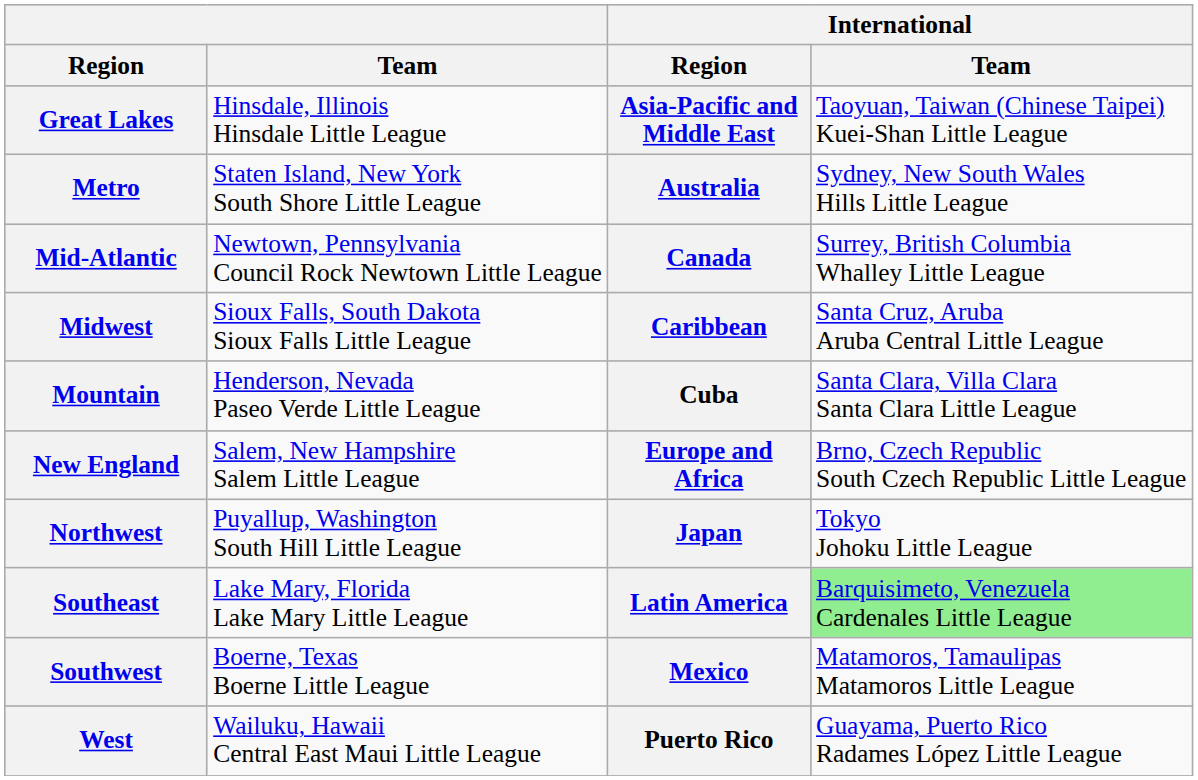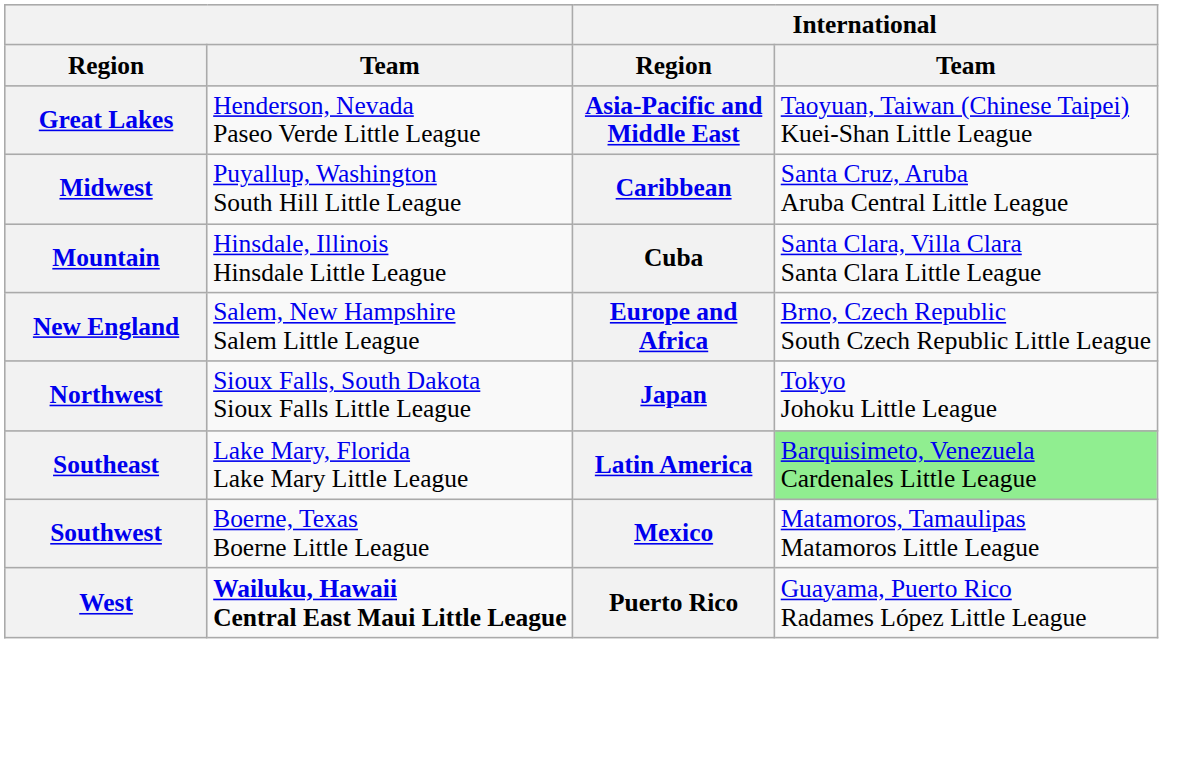Great Lakes | Team: Hinsdale, Illinois Hinsdale Little League -> Henderson, Nevada Paseo Verde Little League
- row: Metro | Staten Island, New York South Shore Little League | Australia | Sydney, New South Wales Hills Little League
- row: Mid-Atlantic | Newtown, Pennsylvania Council Rock Newtown Little League | Canada | Surrey, British Columbia Whalley Little League
Midwest | Team: Sioux Falls, South Dakota Sioux Falls Little League -> Puyallup, Washington South Hill Little League
Mountain | Team: Henderson, Nevada Paseo Verde Little League -> Hinsdale, Illinois Hinsdale Little League
Northwest | Team: Puyallup, Washington South Hill Little League -> Sioux Falls, South Dakota Sioux Falls Little League
West | Team: normal -> bold
